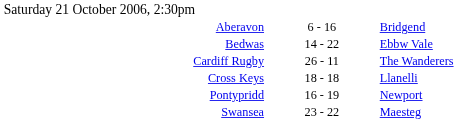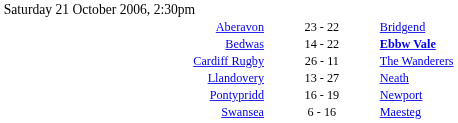Aberavon | column 2: 6 - 16 -> 23 - 22
Bedwas | column 3: normal -> bold
- row: Cross Keys | 18 - 18 | Llanelli
+ row: Llandovery | 13 - 27 | Neath
Swansea | column 2: 23 - 22 -> 6 - 16
